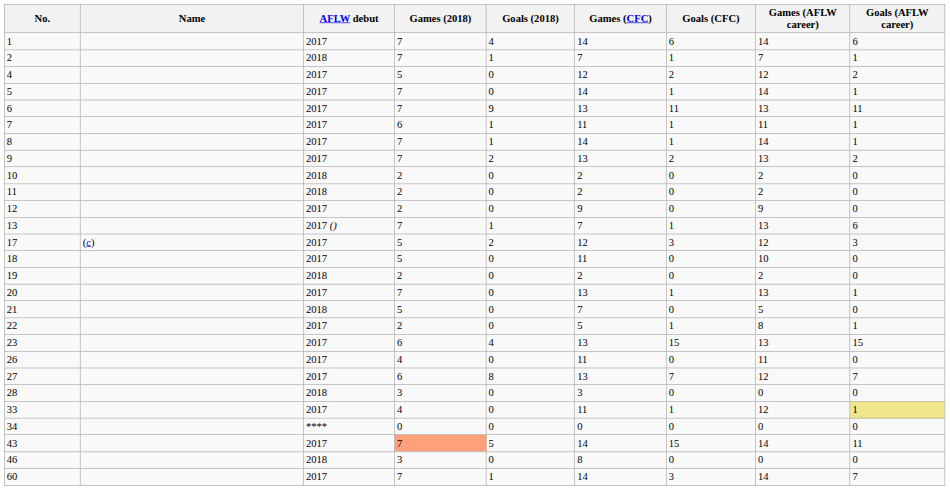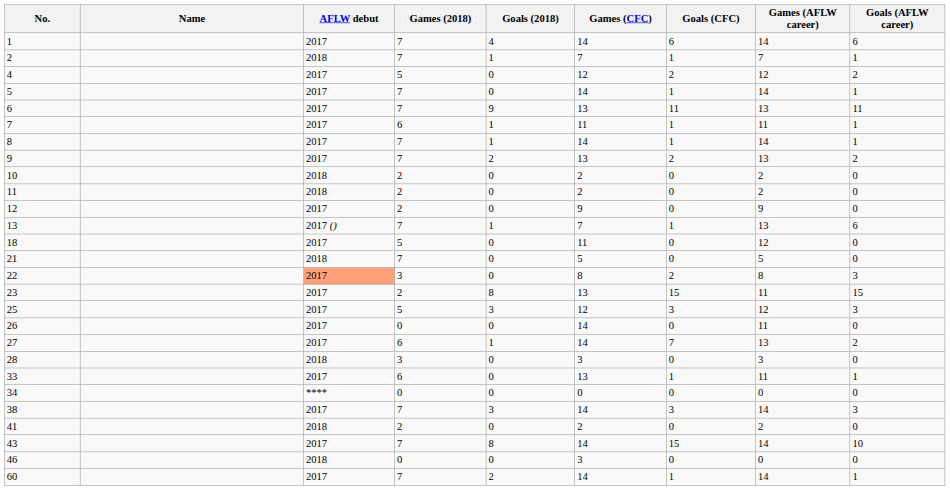- row: 17 | (c) | 2017 | 5 | 2 | 12 | 3 | 12 | 3
18 | Games (AFLW career): 10 -> 12
- row: 19 | 2018 | 2 | 0 | 2 | 0 | 2 | 0
- row: 20 | 2017 | 7 | 0 | 13 | 1 | 13 | 1
21 | Games (2018): 5 -> 7
21 | Games (CFC): 7 -> 5
22 | AFLW debut: no background -> lightsalmon background
22 | Games (2018): 2 -> 3
22 | Games (CFC): 5 -> 8
22 | Goals (CFC): 1 -> 2
22 | Goals (AFLW career): 1 -> 3
23 | Games (2018): 6 -> 2
23 | Goals (2018): 4 -> 8
23 | Games (AFLW career): 13 -> 11
+ row: 25 | 2017 | 5 | 3 | 12 | 3 | 12 | 3
26 | Games (2018): 4 -> 0
26 | Games (CFC): 11 -> 14
27 | Goals (2018): 8 -> 1
27 | Games (CFC): 13 -> 14
27 | Games (AFLW career): 12 -> 13
27 | Goals (AFLW career): 7 -> 2
28 | Games (AFLW career): 0 -> 3
33 | Games (2018): 4 -> 6
33 | Games (CFC): 11 -> 13
33 | Games (AFLW career): 12 -> 11
33 | Goals (AFLW career): khaki background -> no background
+ row: 38 | 2017 | 7 | 3 | 14 | 3 | 14 | 3
+ row: 41 | 2018 | 2 | 0 | 2 | 0 | 2 | 0
43 | Games (2018): lightsalmon background -> no background
43 | Goals (2018): 5 -> 8
43 | Goals (AFLW career): 11 -> 10
46 | Games (2018): 3 -> 0
46 | Games (CFC): 8 -> 3
60 | Goals (2018): 1 -> 2
60 | Goals (CFC): 3 -> 1
60 | Goals (AFLW career): 7 -> 1
